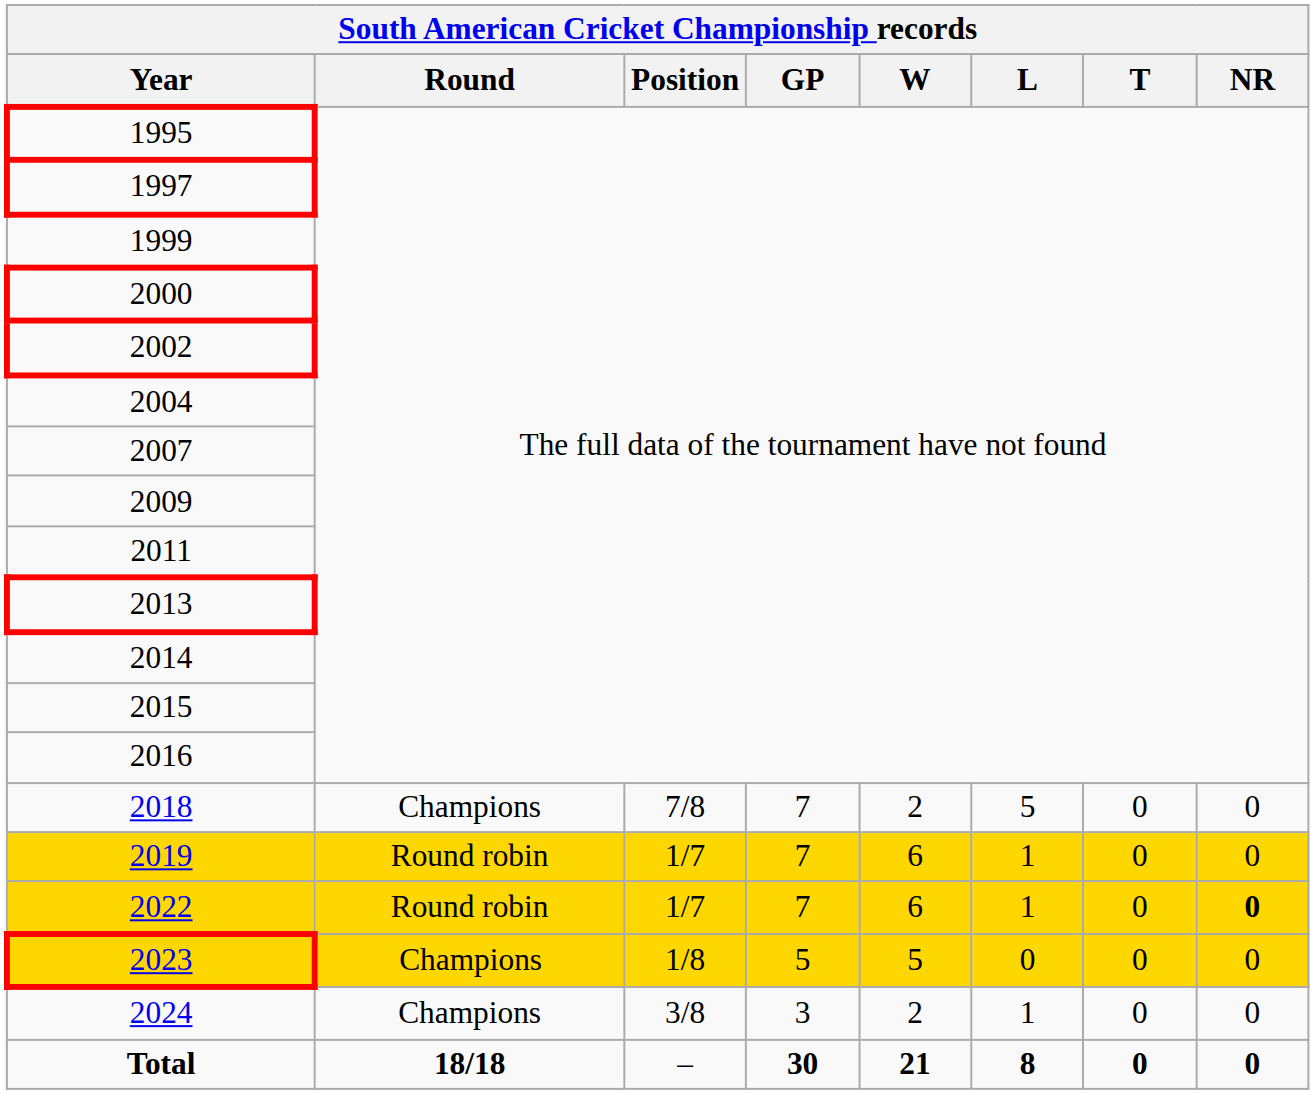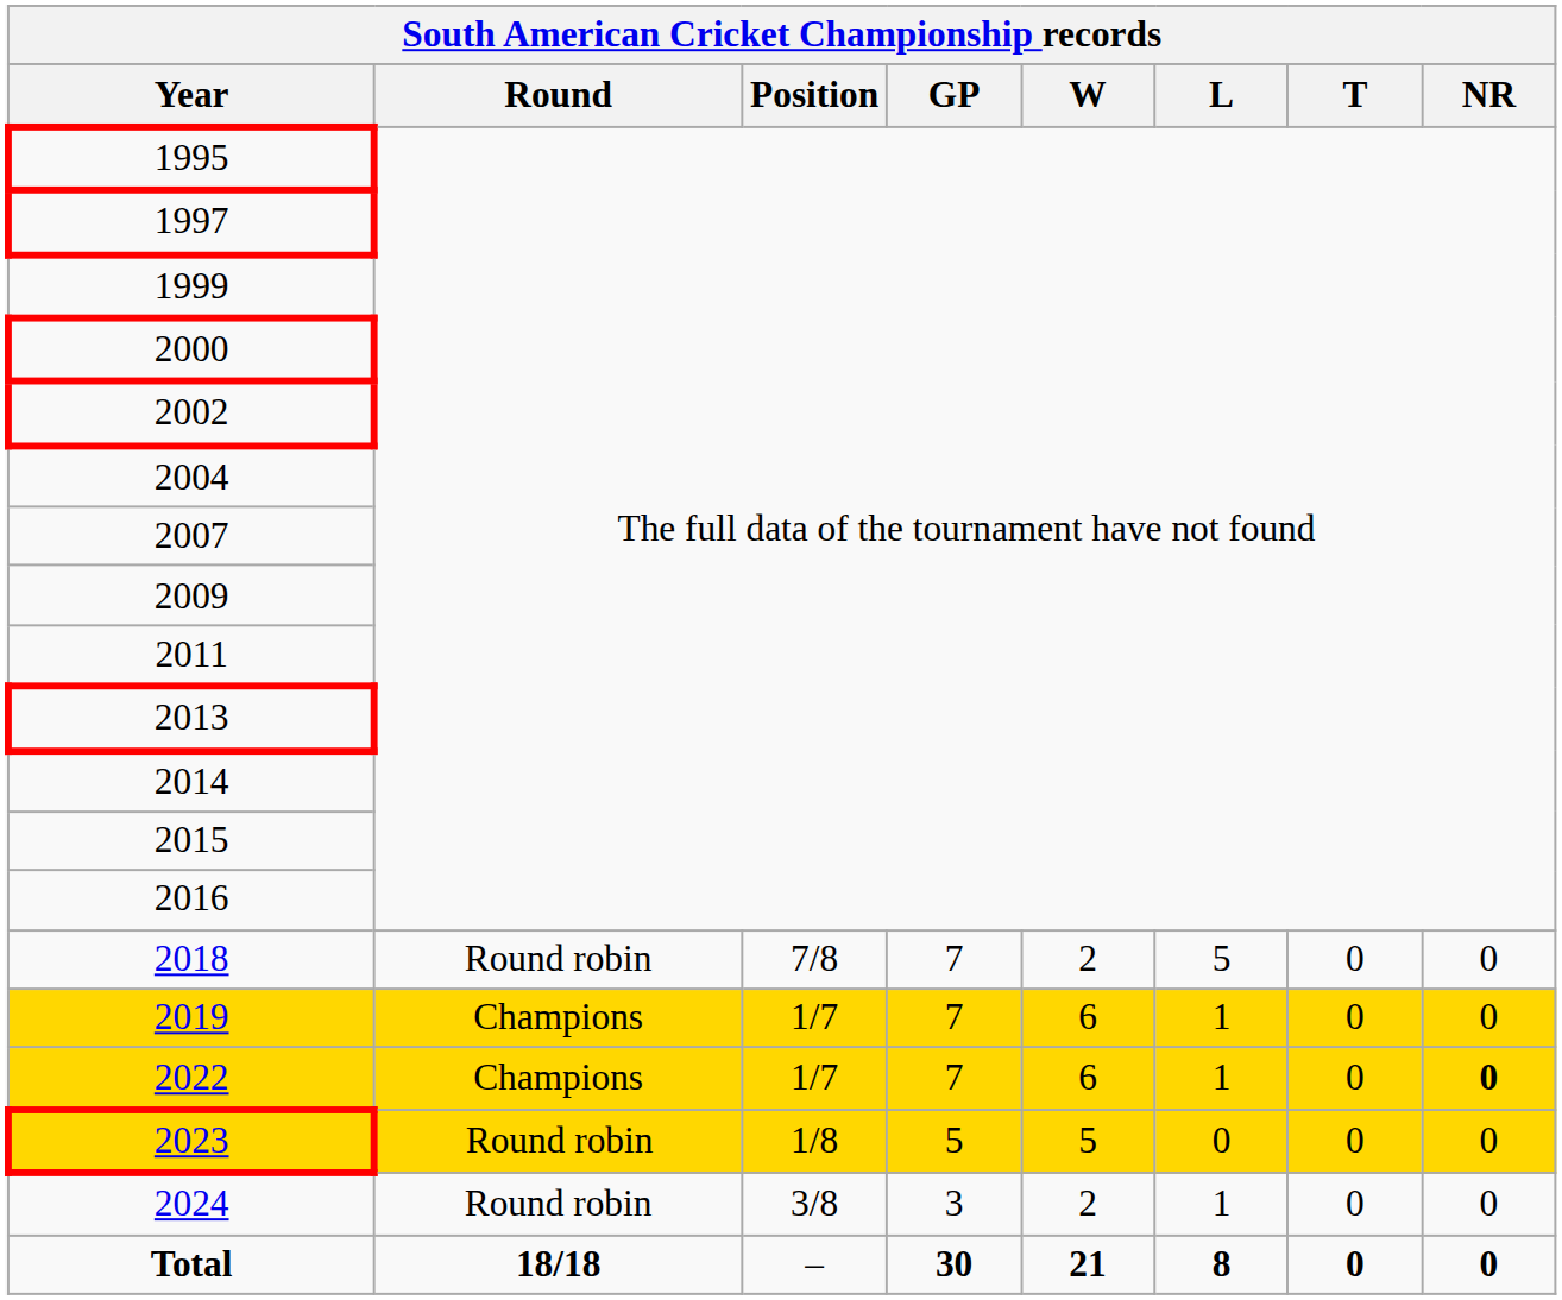2018 | Round: Champions -> Round robin
2019 | Round: Round robin -> Champions
2022 | Round: Round robin -> Champions
2023 | Round: Champions -> Round robin
2024 | Round: Champions -> Round robin
